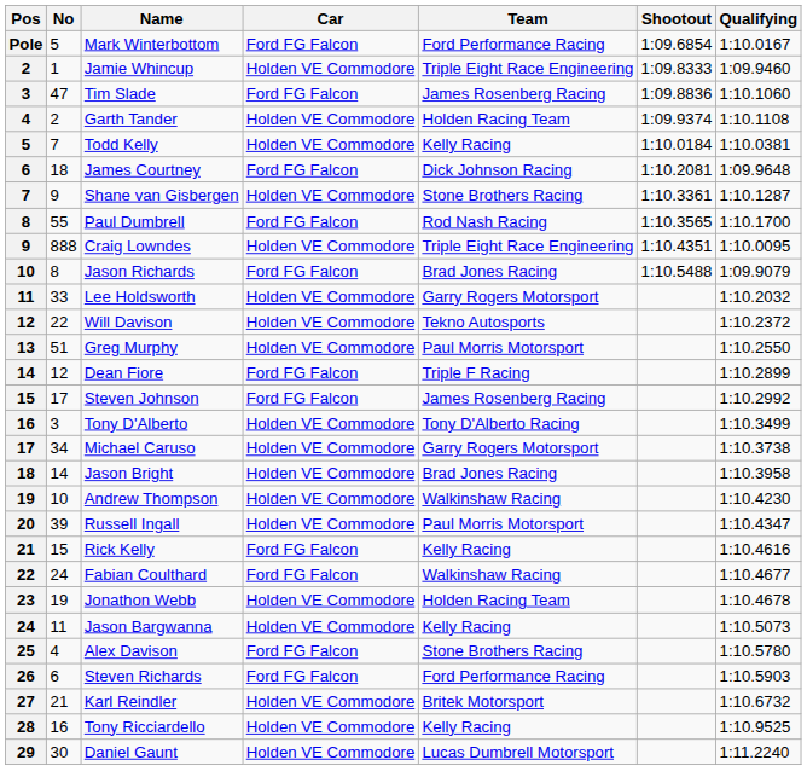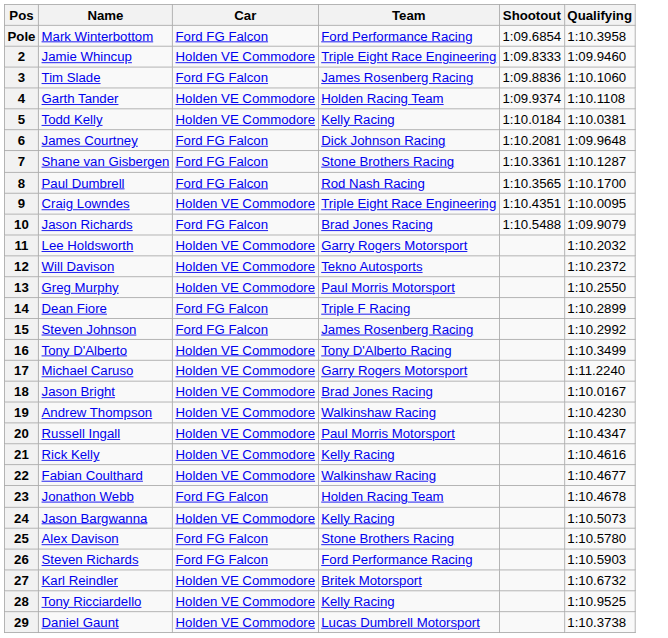- column: No | 5 | 1 | 47 | 2 | 7 | 18 | 9 | 55 | 888 | 8 | 33 | 22 | 51 | 12 | 17 | 3 | 34 | 14 | 10 | 39 | 15 | 24 | 19 | 11 | 4 | 6 | 21 | 16 | 30
Mark Winterbottom | Qualifying: 1:10.0167 -> 1:10.3958
Shane van Gisbergen | Car: Holden VE Commodore -> Ford FG Falcon
Michael Caruso | Qualifying: 1:10.3738 -> 1:11.2240
Jason Bright | Qualifying: 1:10.3958 -> 1:10.0167
Rick Kelly | Car: Ford FG Falcon -> Holden VE Commodore
Fabian Coulthard | Car: Ford FG Falcon -> Holden VE Commodore
Jonathon Webb | Car: Holden VE Commodore -> Ford FG Falcon
Daniel Gaunt | Qualifying: 1:11.2240 -> 1:10.3738
